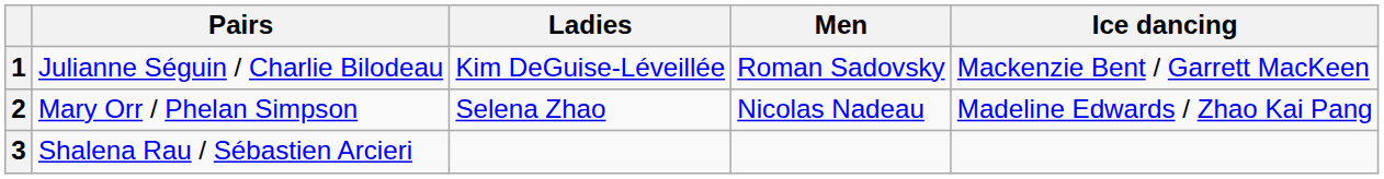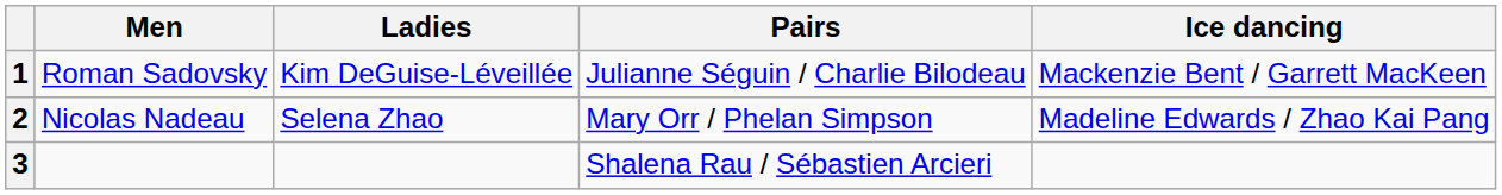columns swapped: Men <-> Pairs
